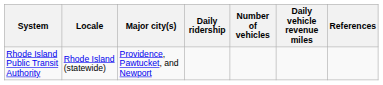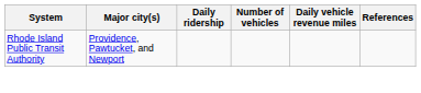- column: Locale | Rhode Island (statewide)
